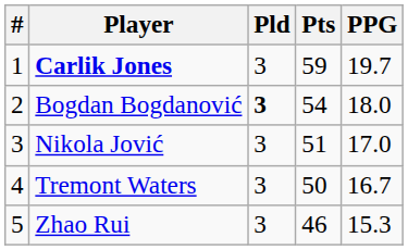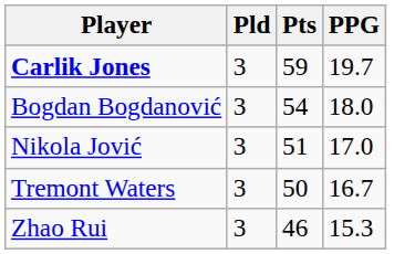- column: # | 1 | 2 | 3 | 4 | 5
Bogdan Bogdanović | Pld: bold -> normal
